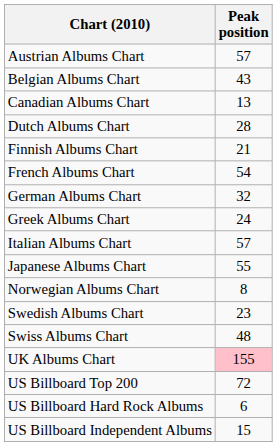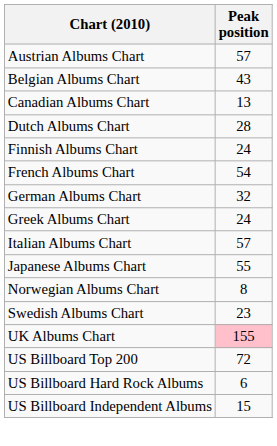Finnish Albums Chart | Peak position: 21 -> 24
- row: Swiss Albums Chart | 48
